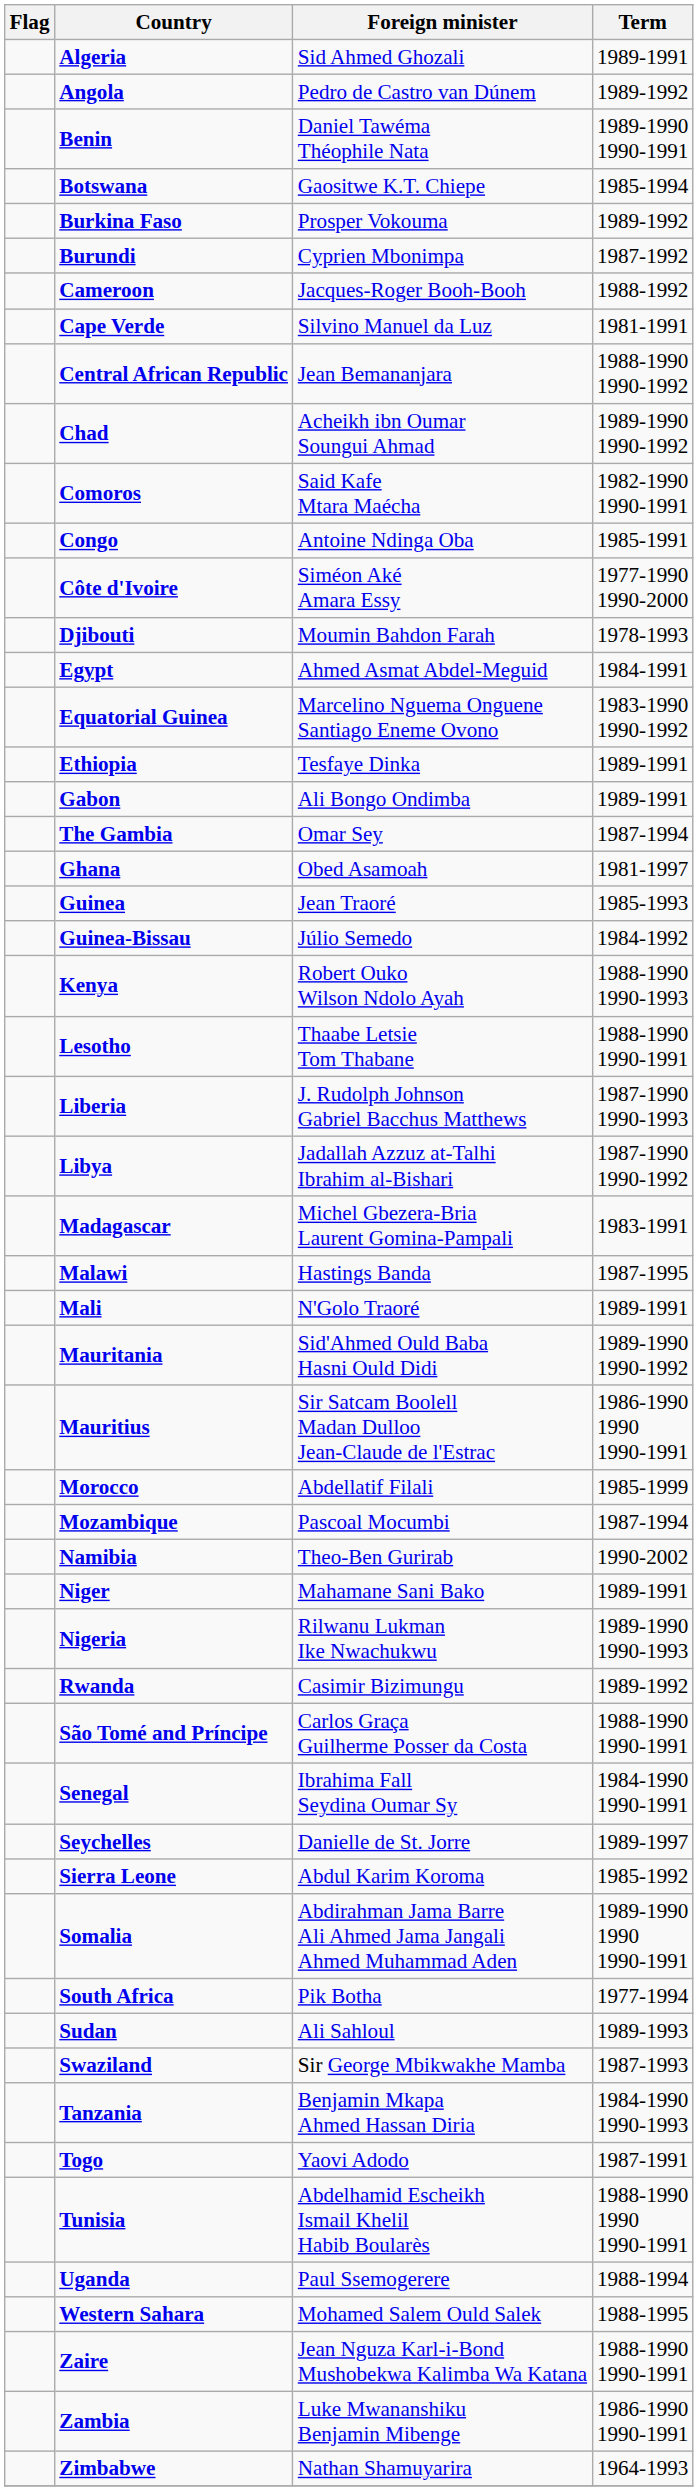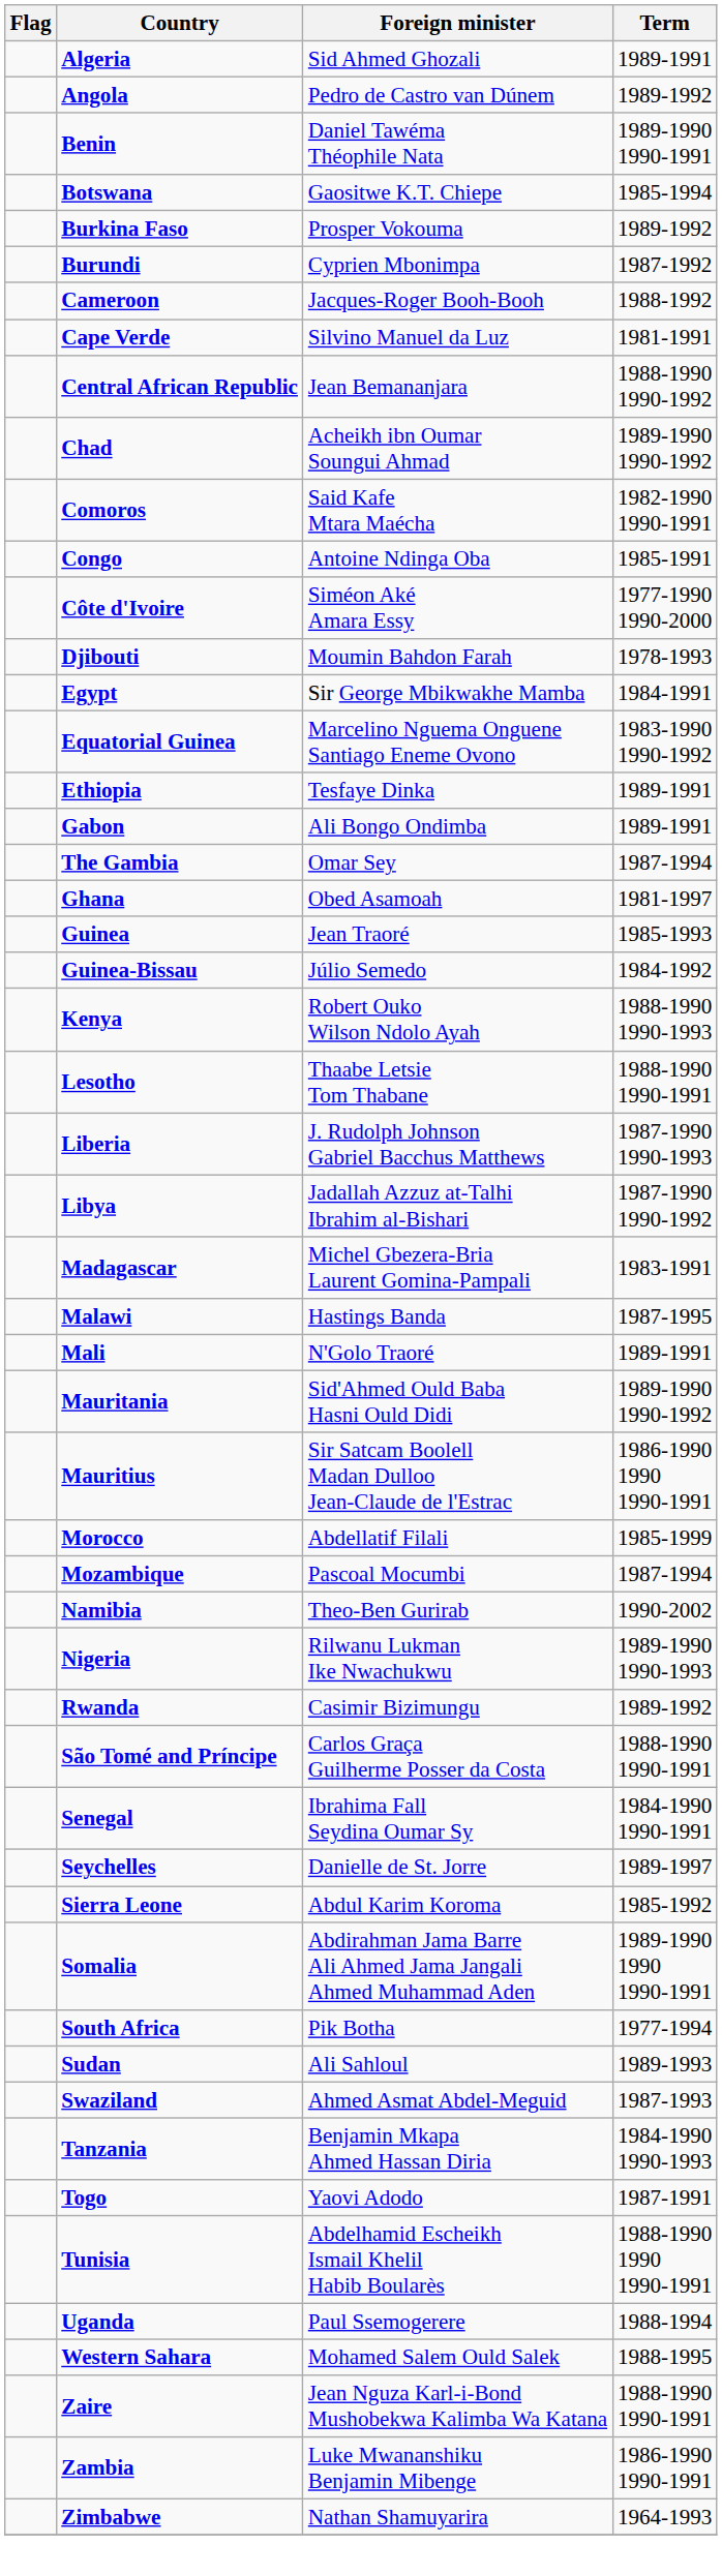Egypt | Foreign minister: Ahmed Asmat Abdel-Meguid -> Sir George Mbikwakhe Mamba
- row: Niger | Mahamane Sani Bako | 1989-1991
Swaziland | Foreign minister: Sir George Mbikwakhe Mamba -> Ahmed Asmat Abdel-Meguid
